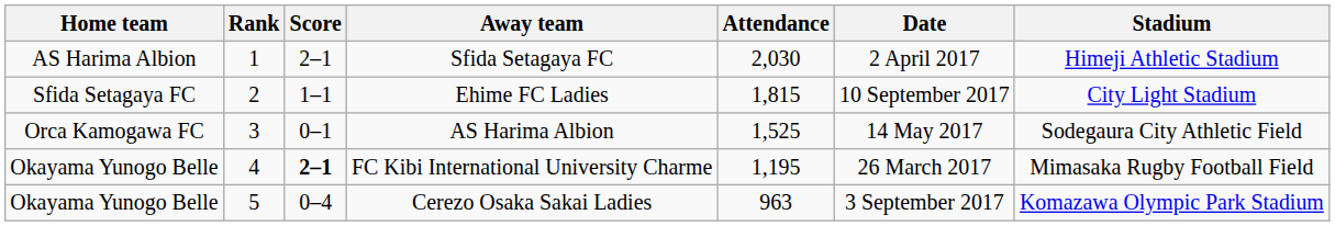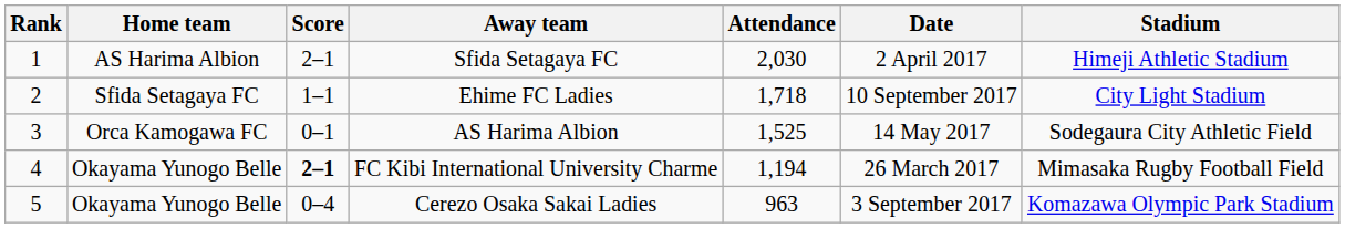columns swapped: Rank <-> Home team
Ehime FC Ladies | Attendance: 1,815 -> 1,718
FC Kibi International University Charme | Attendance: 1,195 -> 1,194
